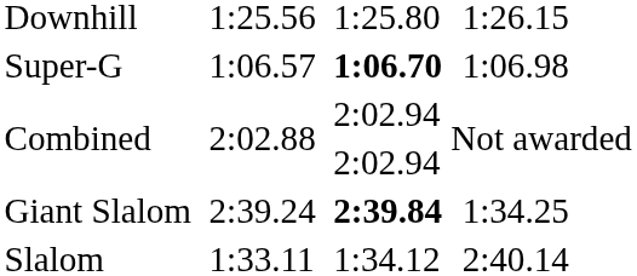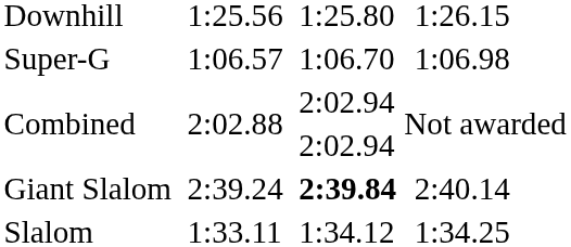Super-G | column 5: bold -> normal
Giant Slalom | column 7: 1:34.25 -> 2:40.14
Slalom | column 7: 2:40.14 -> 1:34.25
